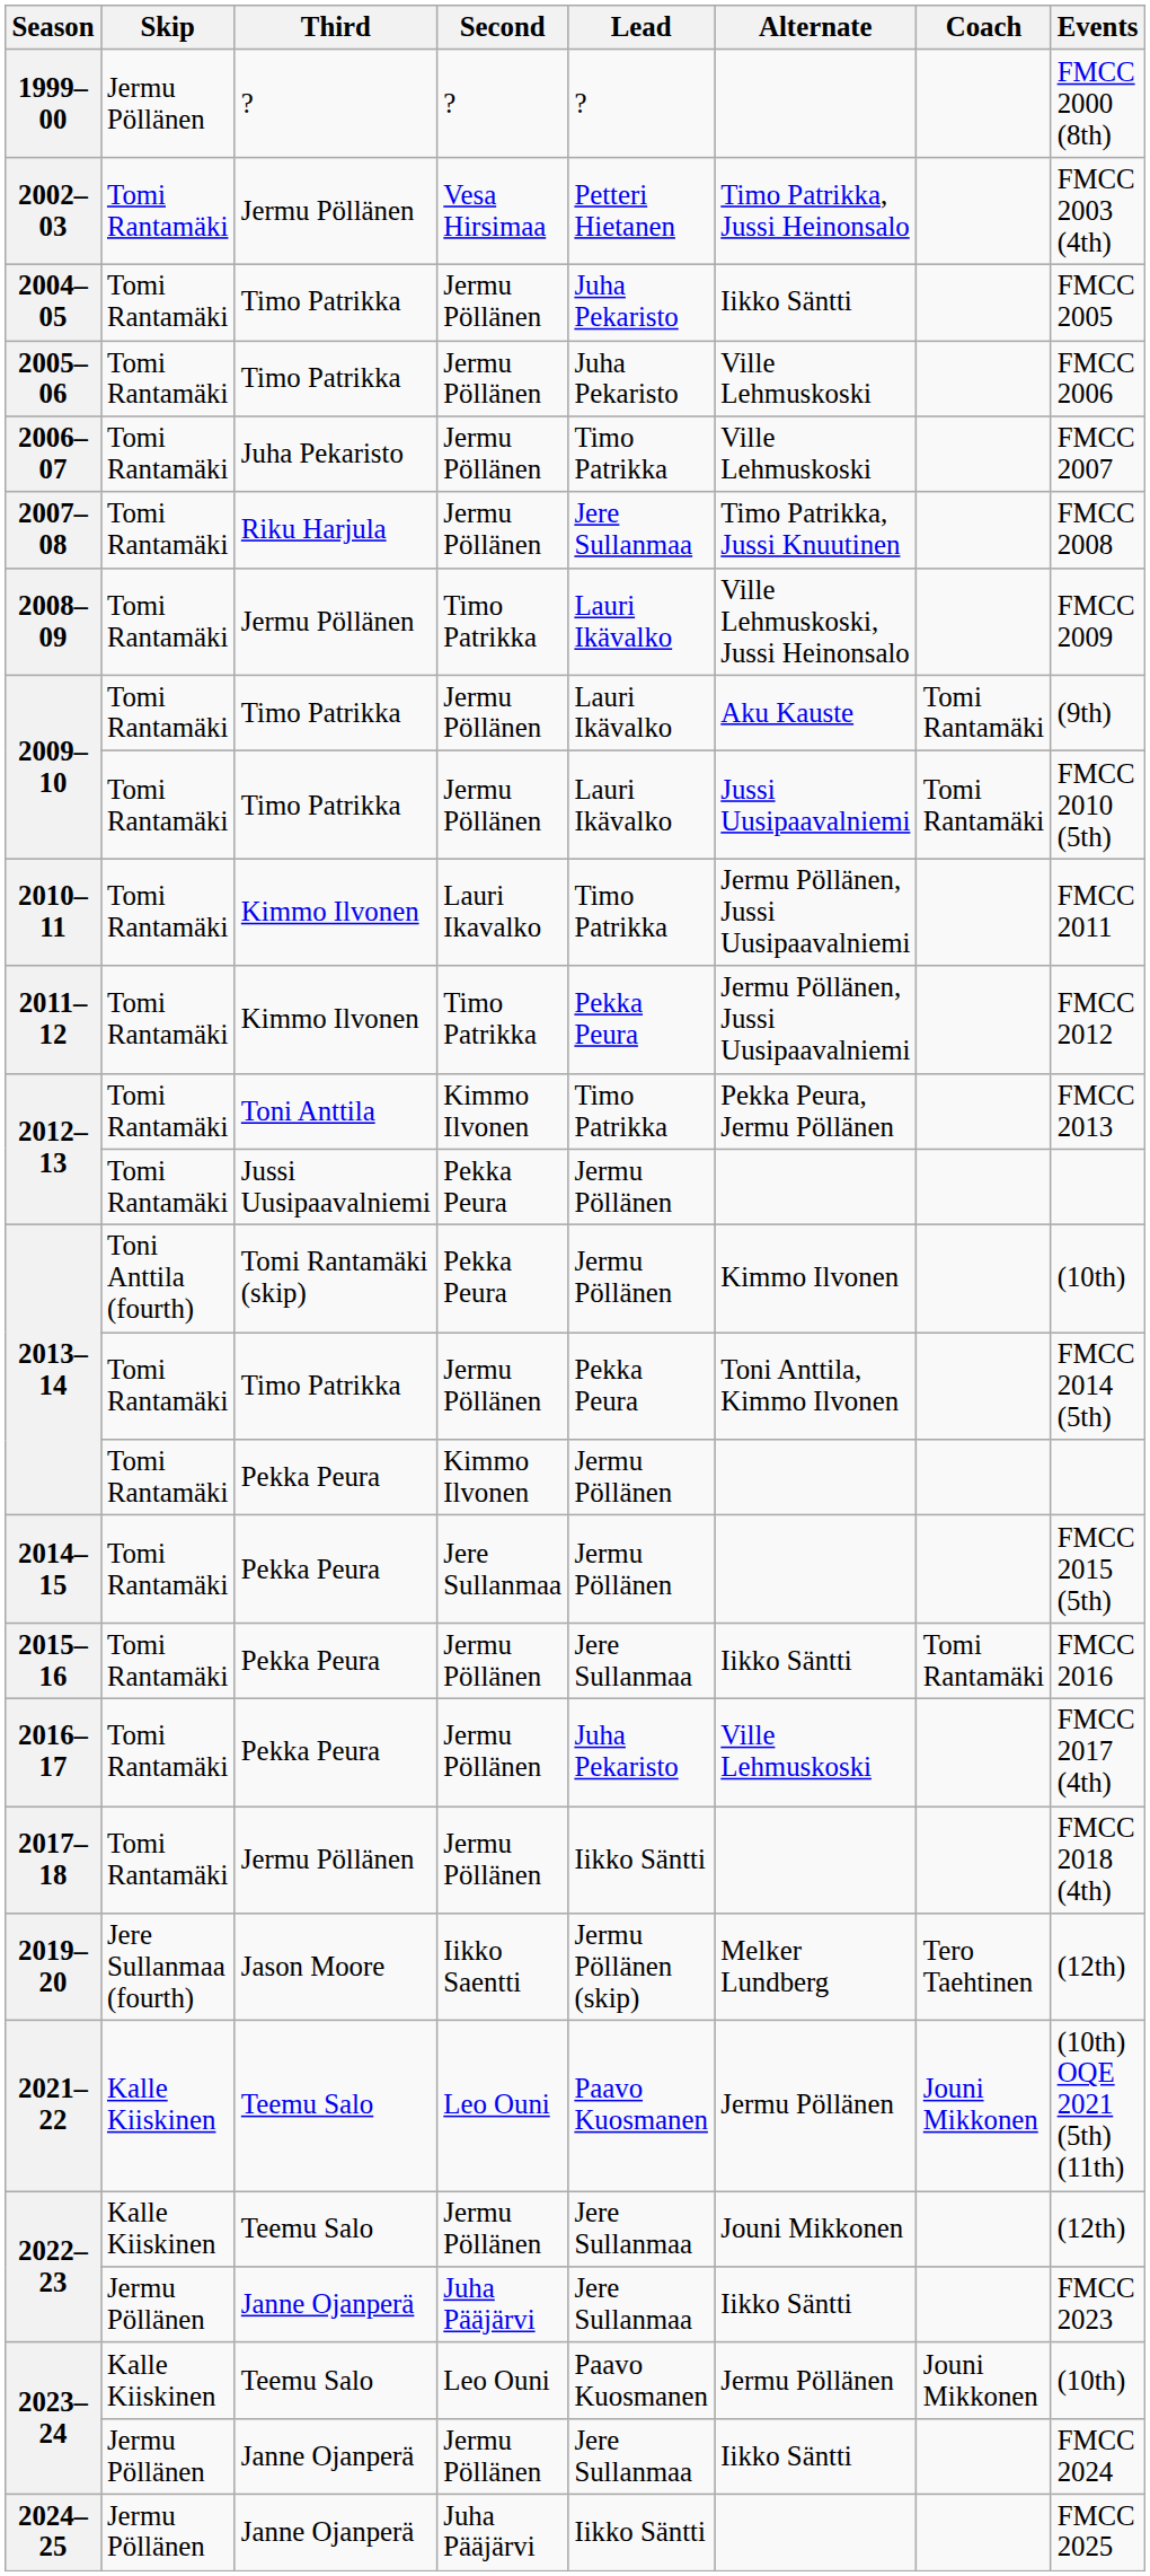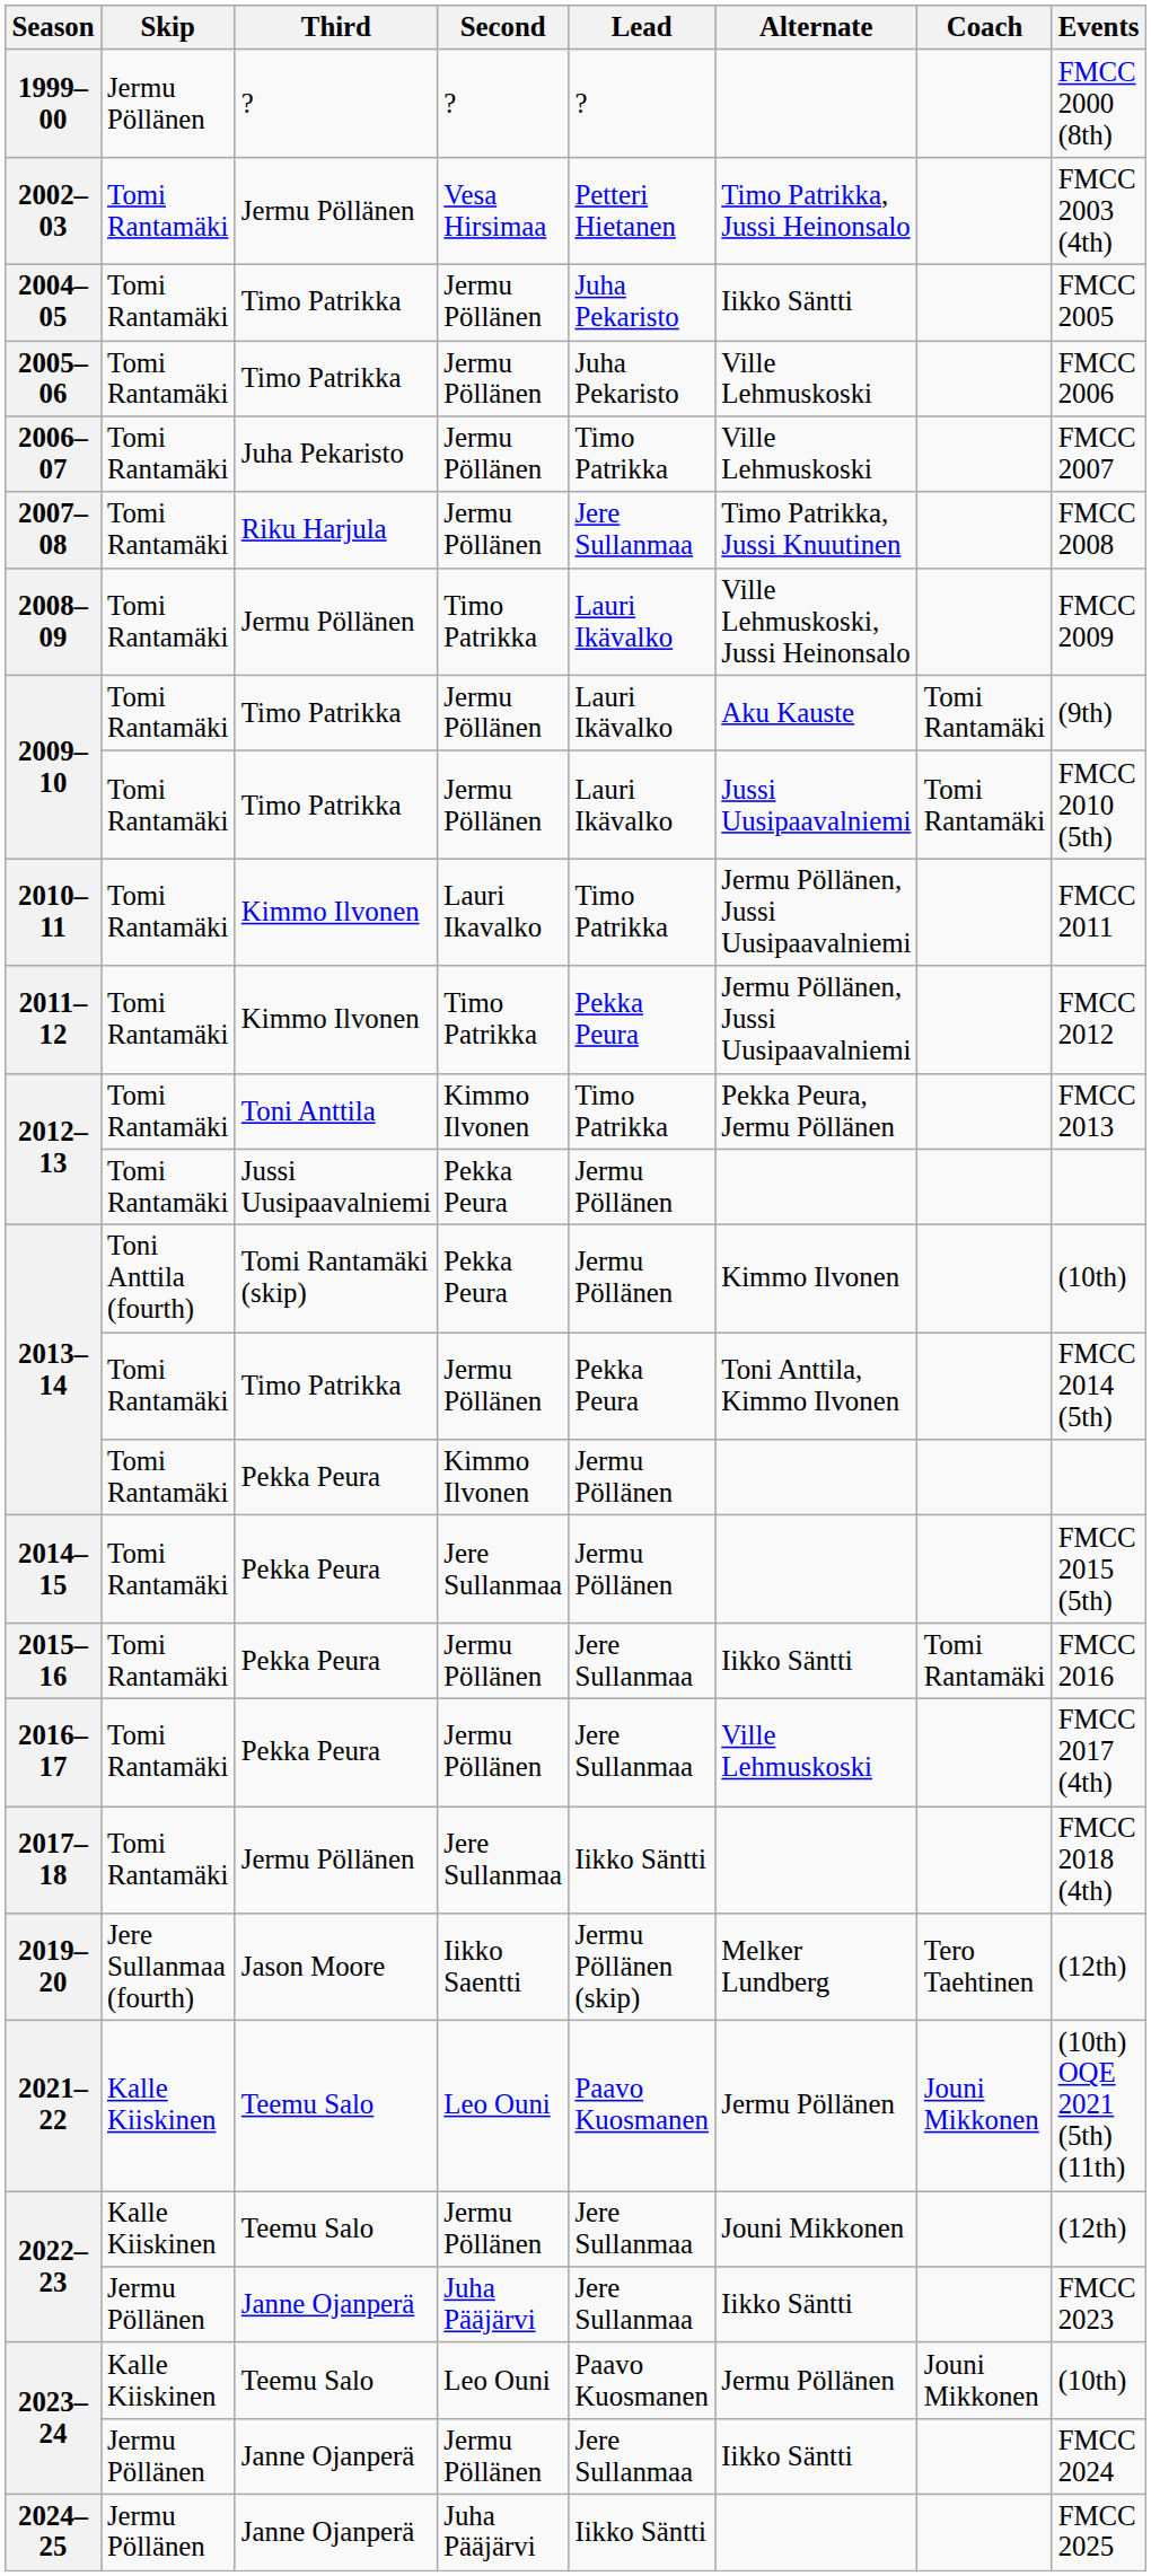2016–17 | Lead: Juha Pekaristo -> Jere Sullanmaa
2017–18 | Second: Jermu Pöllänen -> Jere Sullanmaa
